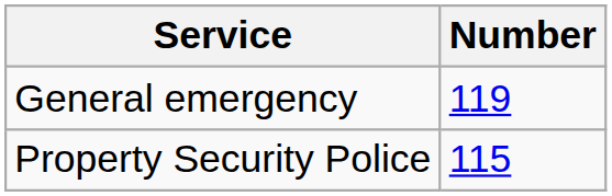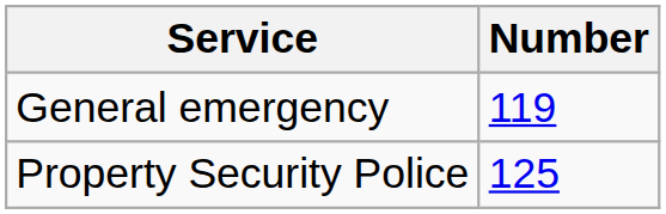Property Security Police | Number: 115 -> 125
